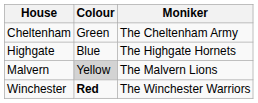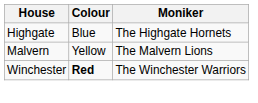- row: Cheltenham | Green | The Cheltenham Army
Malvern | Colour: lightgrey background -> no background
